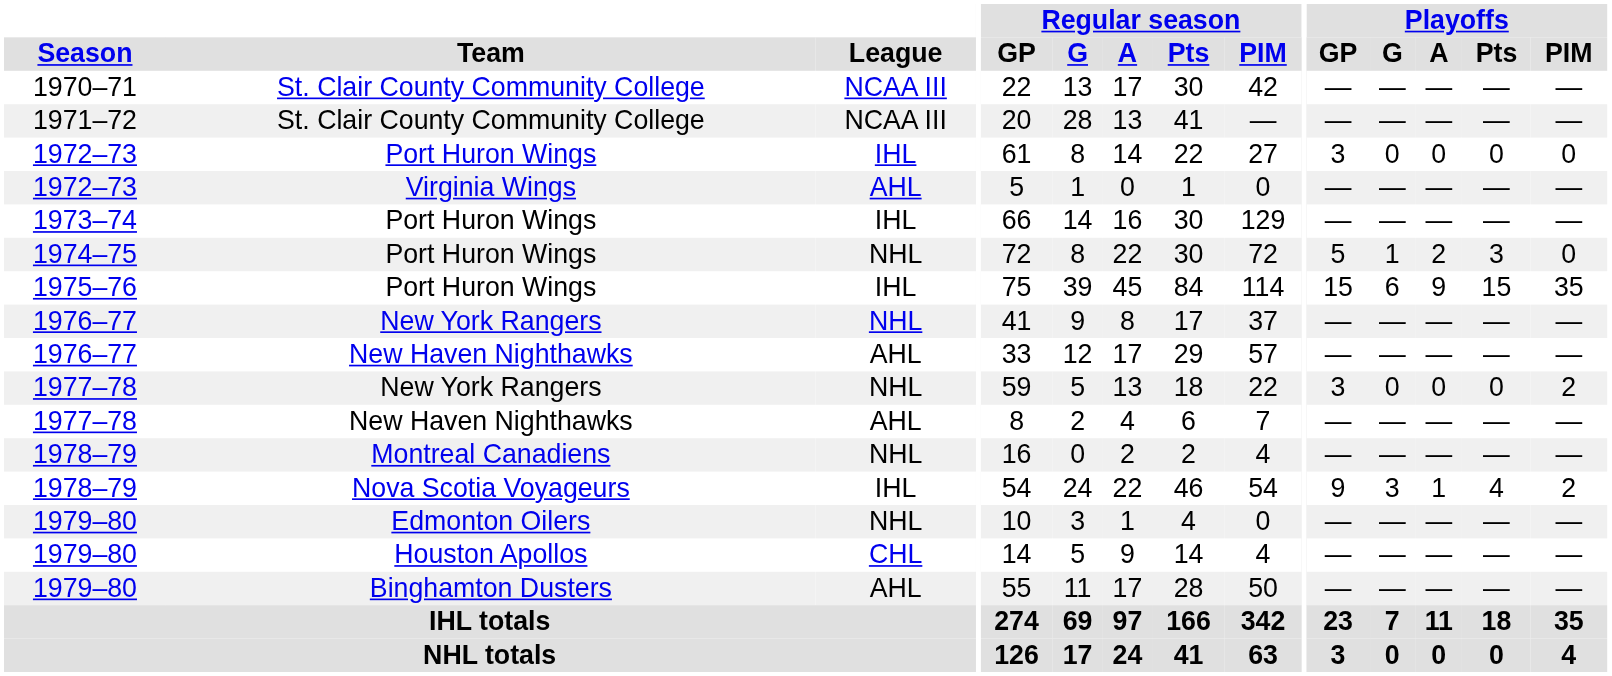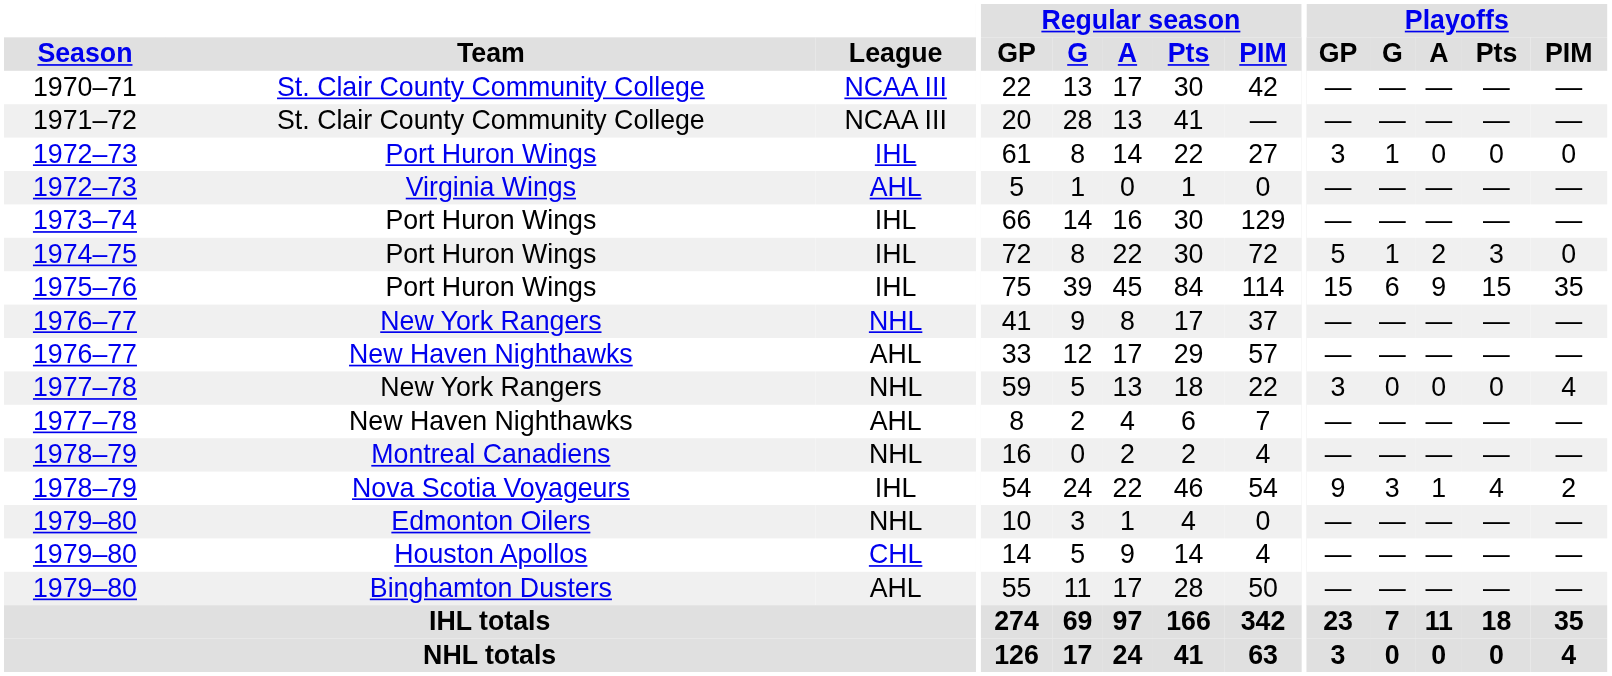1972–73 / Port Huron Wings | Playoffs / G: 0 -> 1
1974–75 | League: NHL -> IHL
1977–78 / New York Rangers | Playoffs / PIM: 2 -> 4
